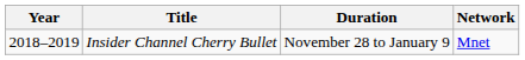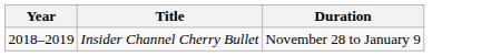- column: Network | Mnet
